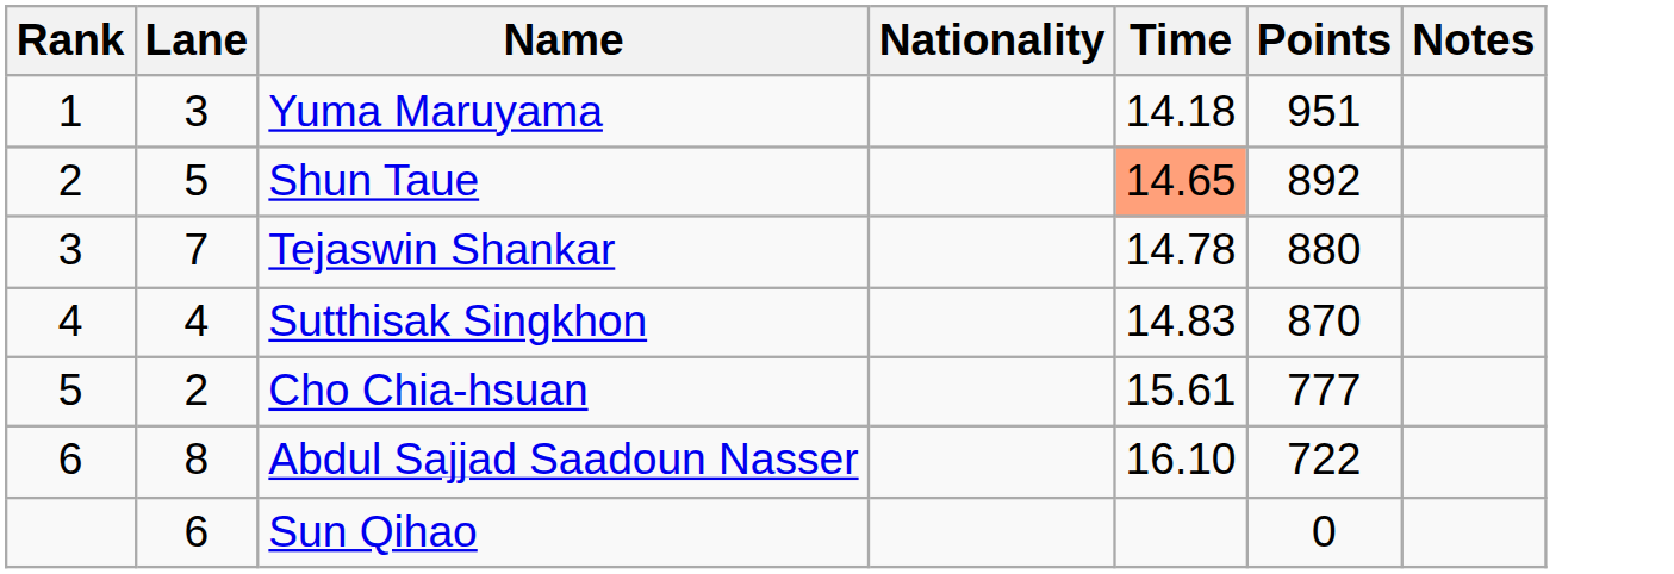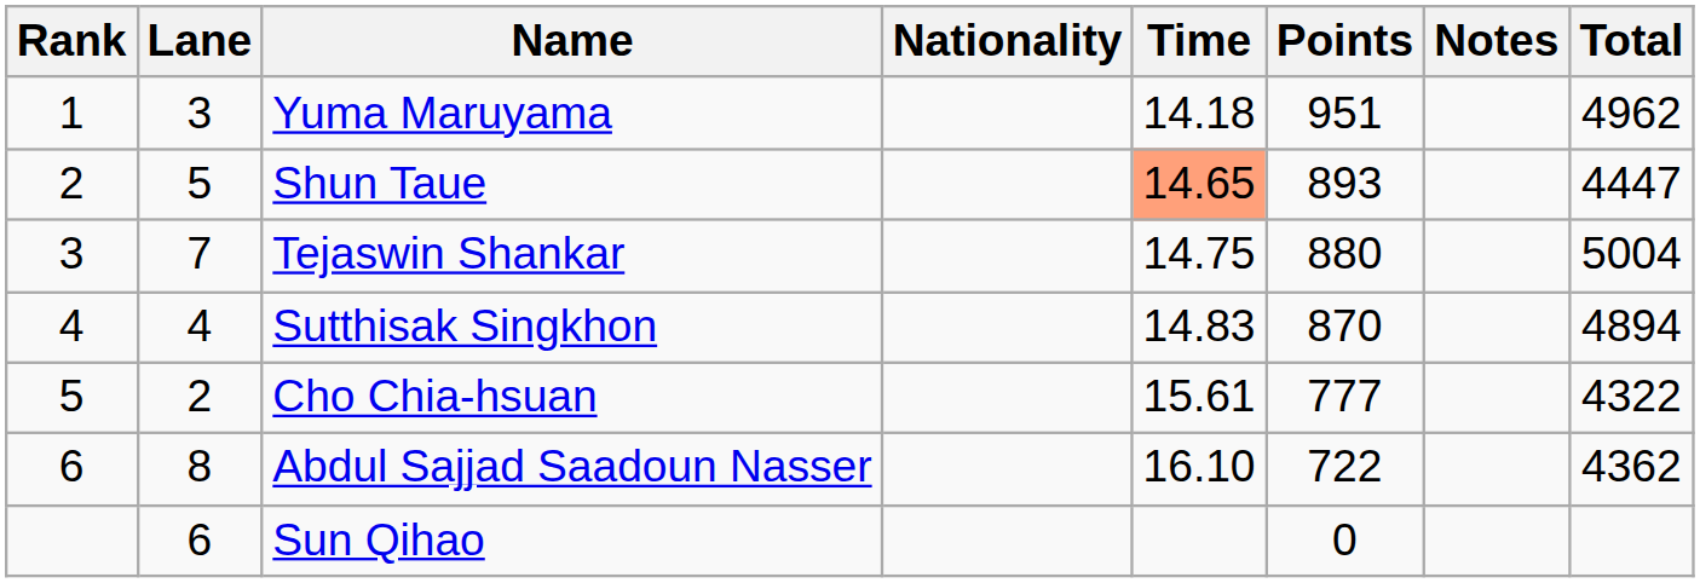+ column: Total | 4962 | 4447 | 5004 | 4894 | 4322 | 4362
Shun Taue | Points: 892 -> 893
Tejaswin Shankar | Time: 14.78 -> 14.75
